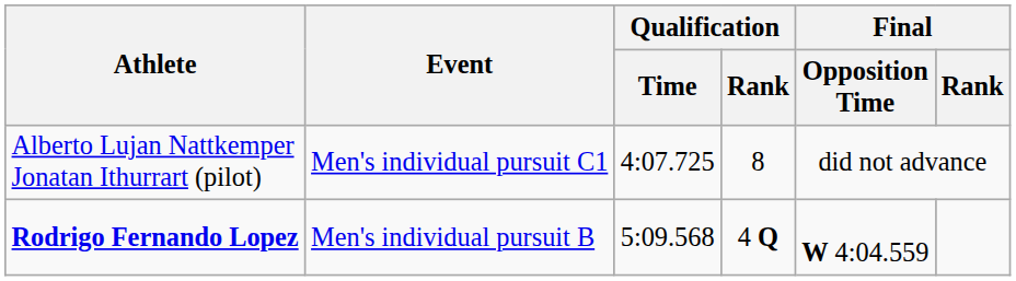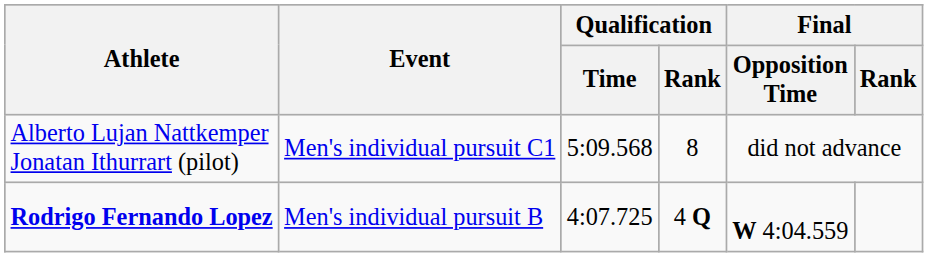Alberto Lujan Nattkemper Jonatan Ithurrart (pilot) | Qualification / Time: 4:07.725 -> 5:09.568
Rodrigo Fernando Lopez | Qualification / Time: 5:09.568 -> 4:07.725
